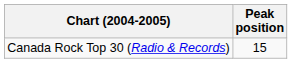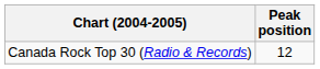Canada Rock Top 30 (Radio & Records) | Peak position: 15 -> 12
